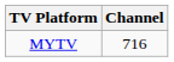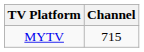MYTV | Channel: 716 -> 715
